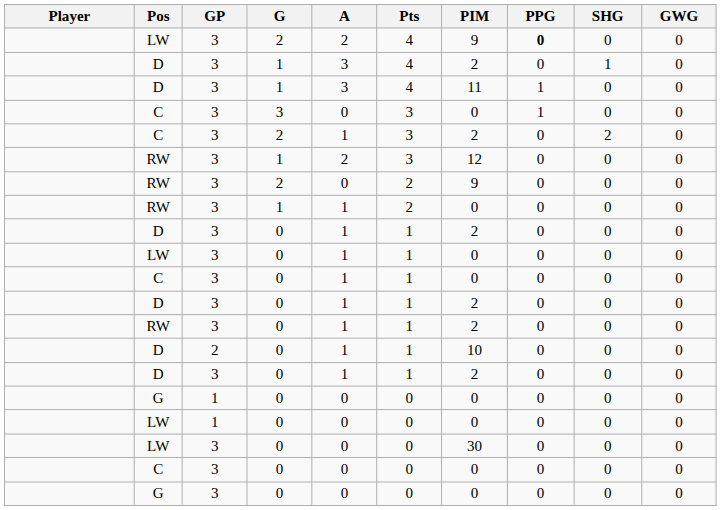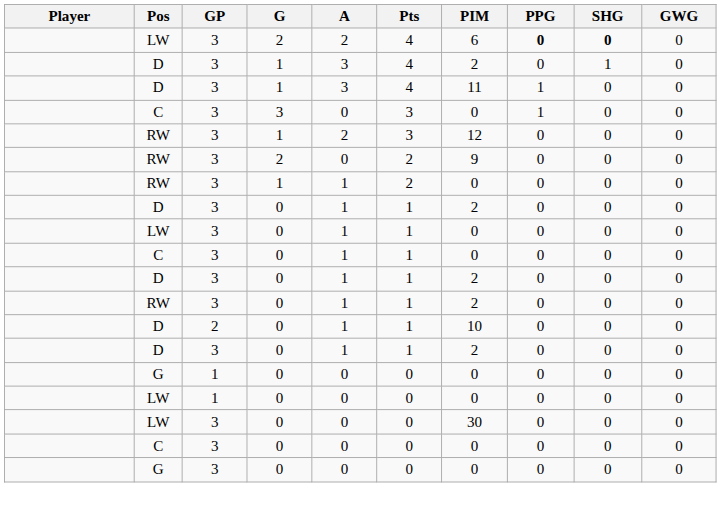LW / 2 | PIM: 9 -> 6
LW / 2 | SHG: normal -> bold
- row: C | 3 | 2 | 1 | 3 | 2 | 0 | 2 | 0
